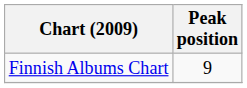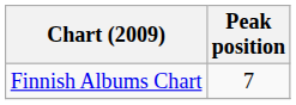Finnish Albums Chart | Peak position: 9 -> 7
